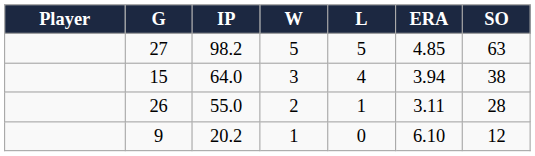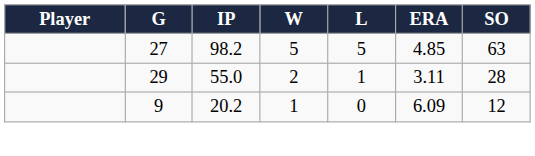- row: 15 | 64.0 | 3 | 4 | 3.94 | 38
55.0 | G: 26 -> 29
20.2 | ERA: 6.10 -> 6.09
